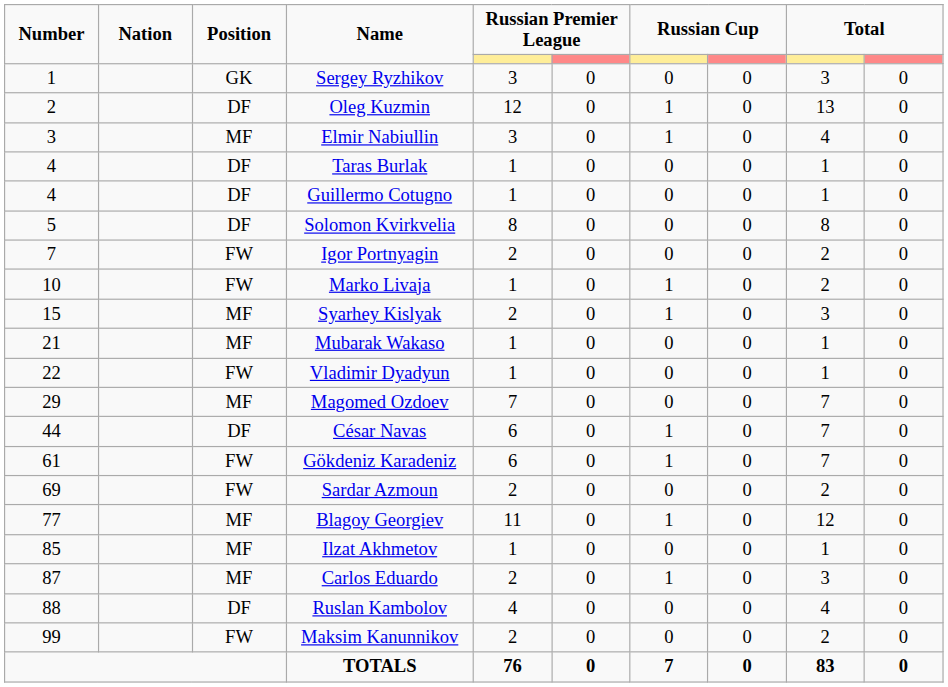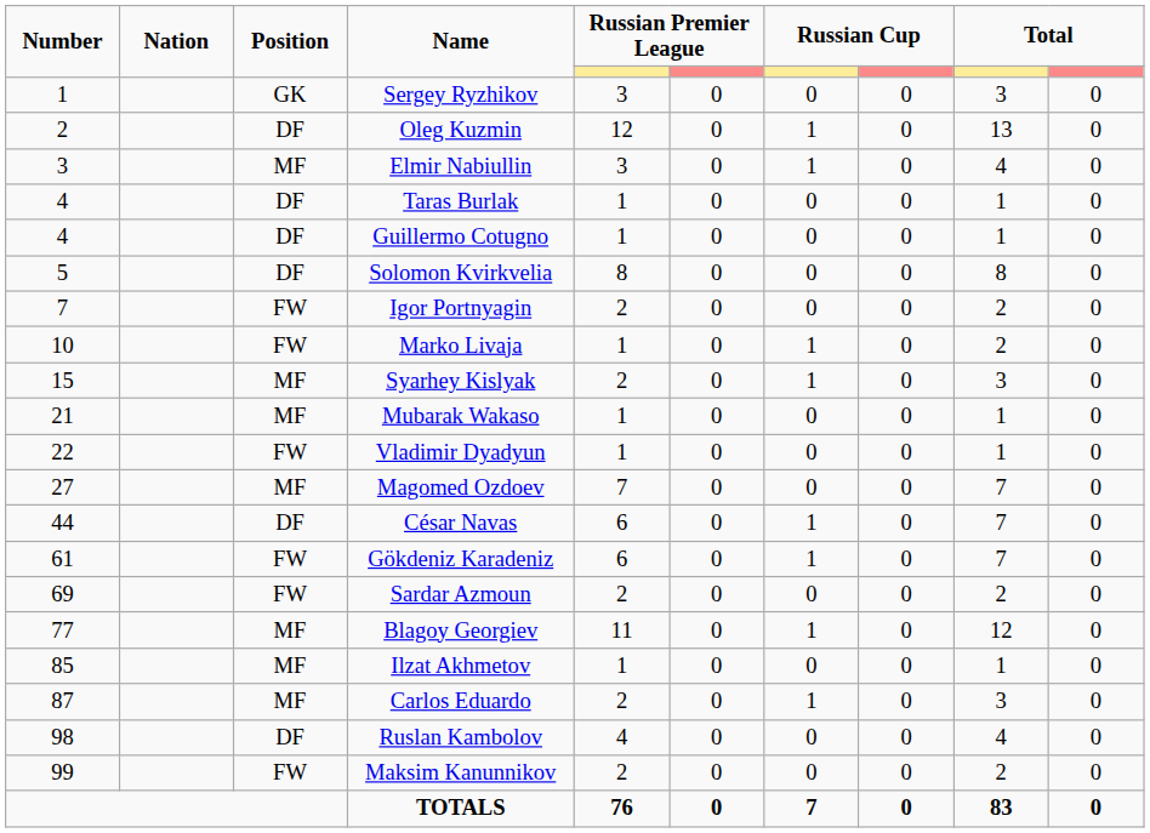Magomed Ozdoev | Number: 29 -> 27
Ruslan Kambolov | Number: 88 -> 98
